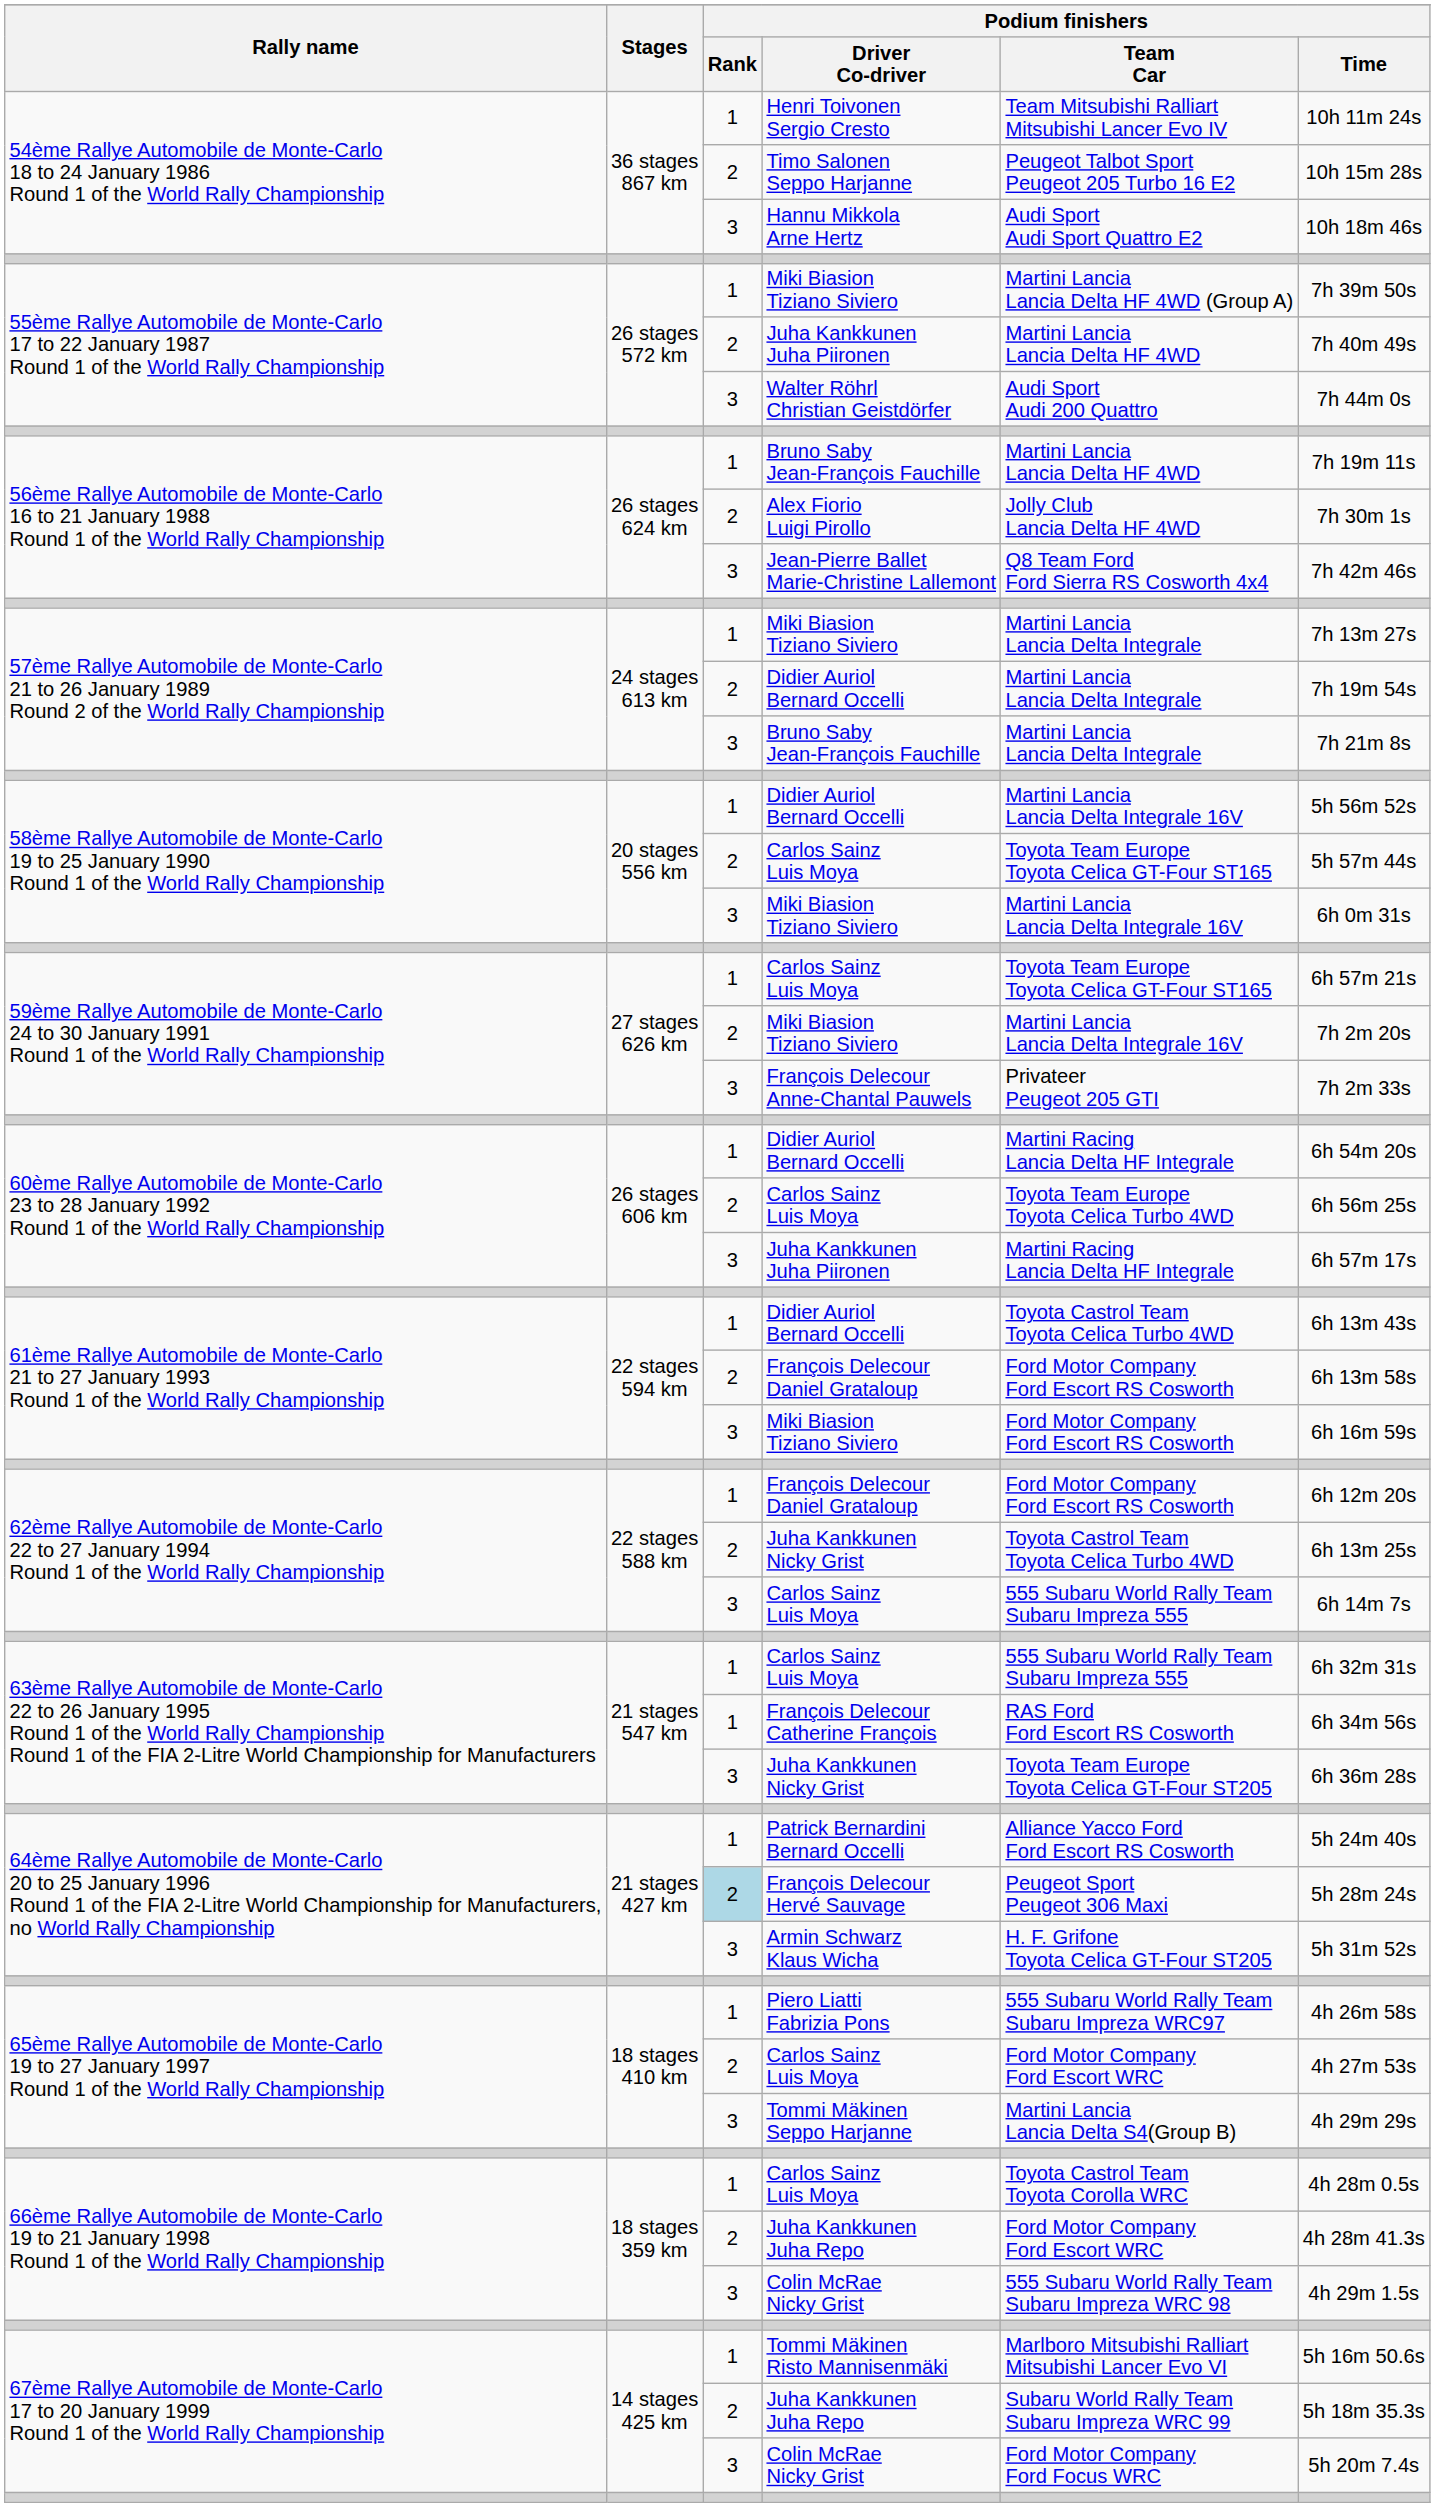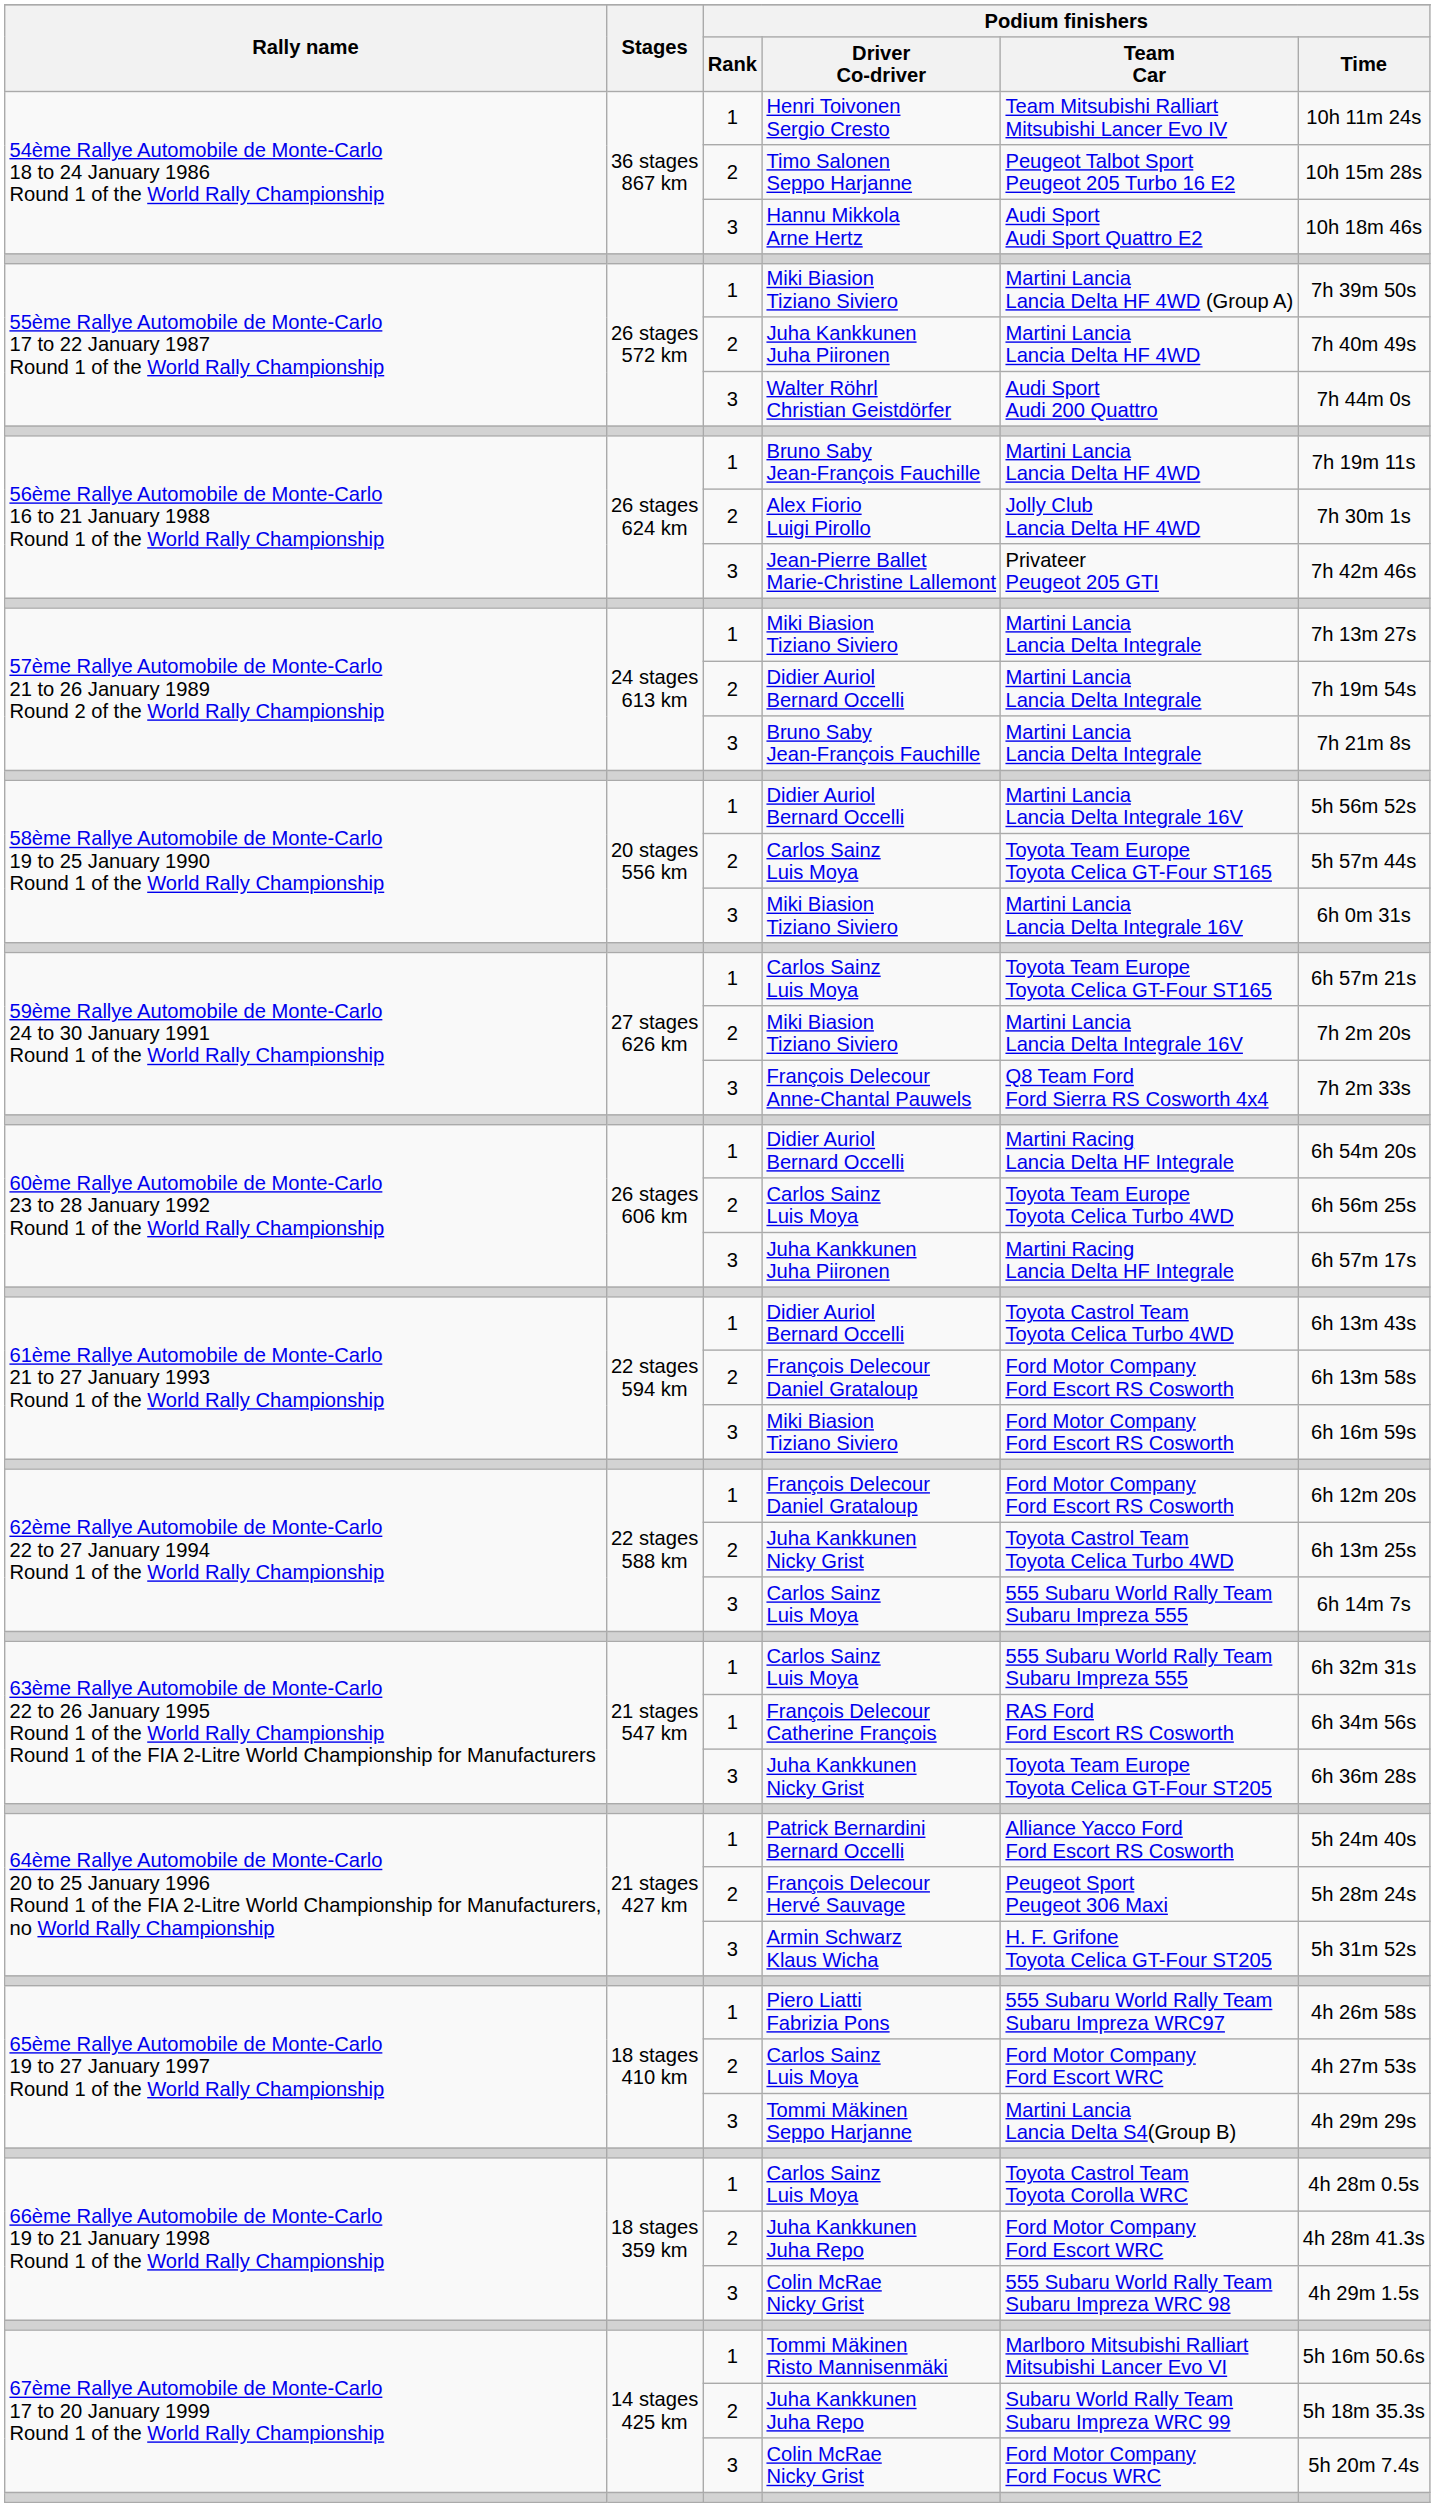Jean-Pierre Ballet Marie-Christine Lallemont | Podium finishers / Team Car: Q8 Team Ford Ford Sierra RS Cosworth 4x4 -> Privateer Peugeot 205 GTI
François Delecour Anne-Chantal Pauwels | Podium finishers / Team Car: Privateer Peugeot 205 GTI -> Q8 Team Ford Ford Sierra RS Cosworth 4x4
François Delecour Hervé Sauvage | Podium finishers / Rank: lightblue background -> no background
